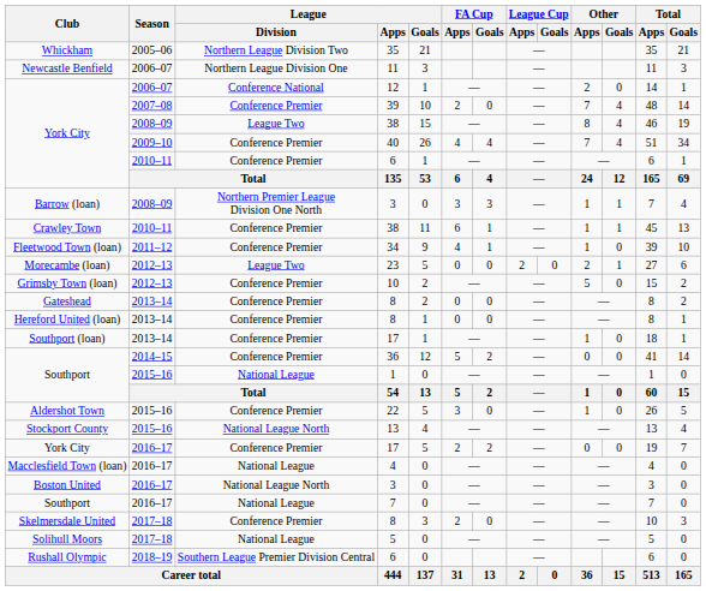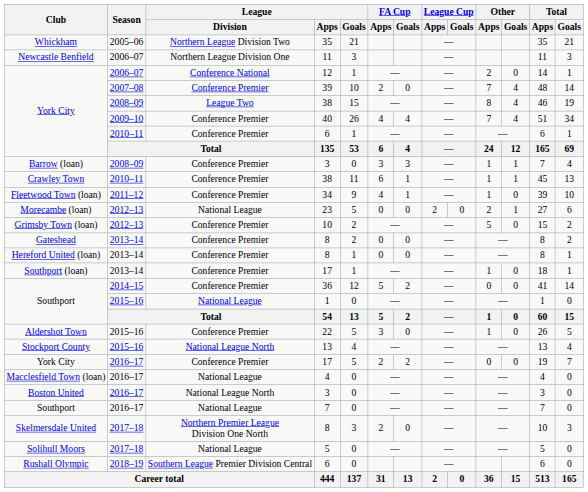Barrow (loan) / 3 | League / Division: Northern Premier League Division One North -> Conference Premier
23 | League / Division: League Two -> National League
Skelmersdale United / 8 | League / Division: Conference Premier -> Northern Premier League Division One North
